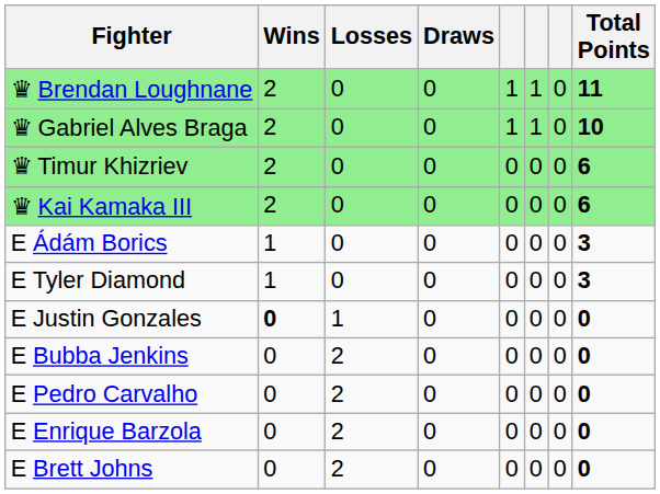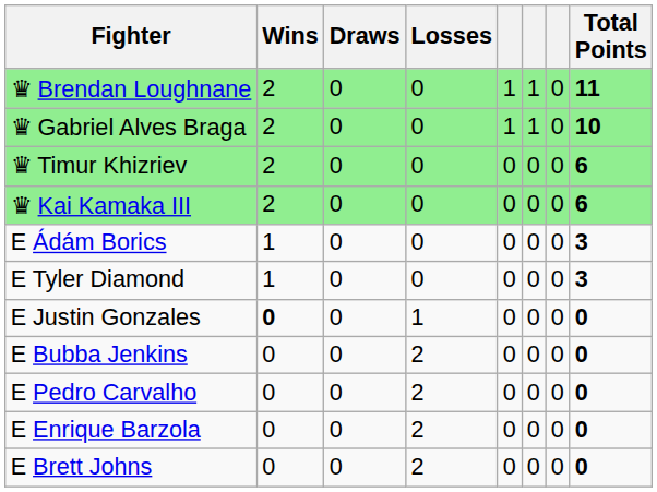columns swapped: Draws <-> Losses
